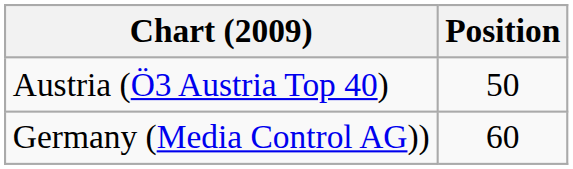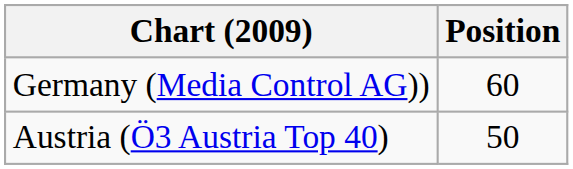rows swapped: Austria (Ö3 Austria Top 40) <-> Germany (Media Control AG))
